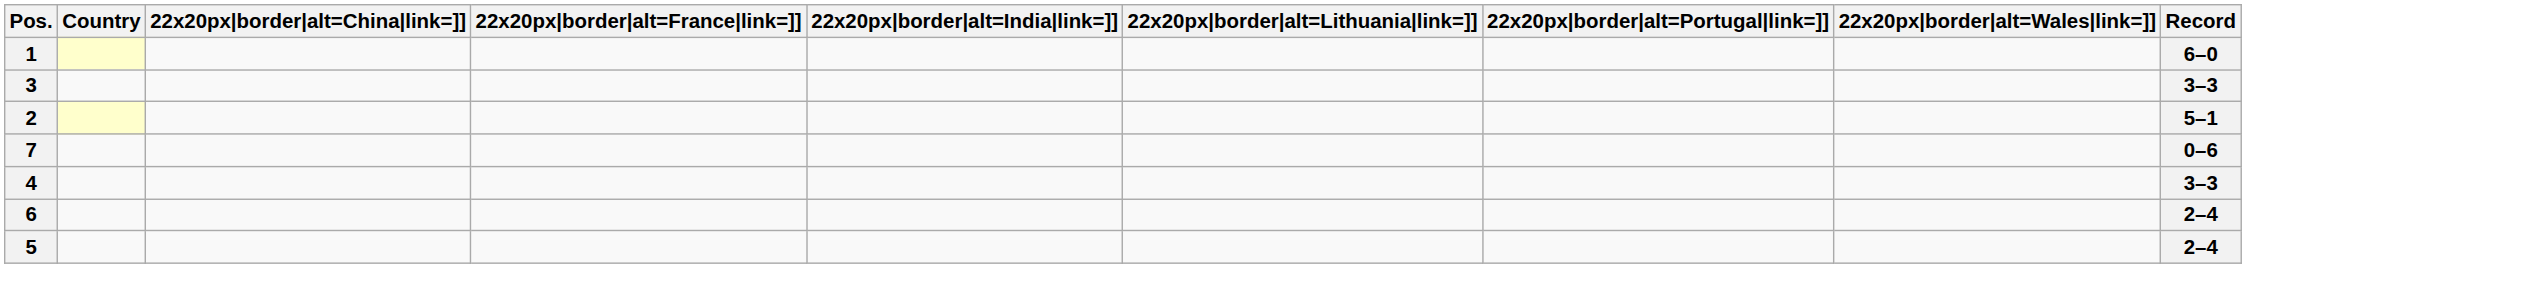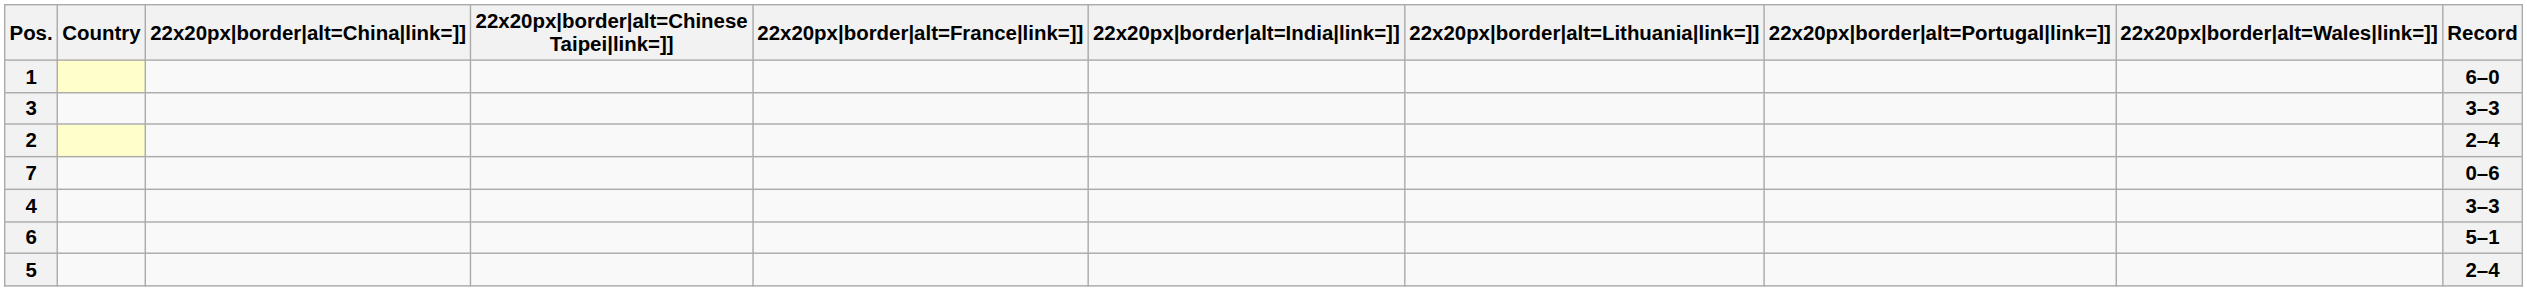+ column: 22x20px|border|alt=Chinese Taipei|link=]]
2 | Record: 5–1 -> 2–4
6 | Record: 2–4 -> 5–1
